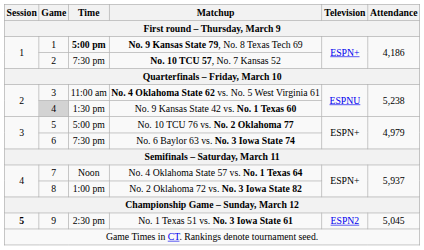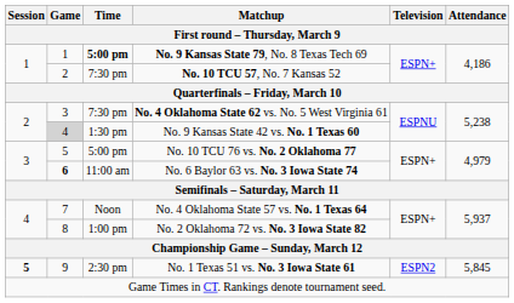No. 4 Oklahoma State 62 vs. No. 5 West Virginia 61 | Time: 11:00 am -> 7:30 pm
No. 6 Baylor 63 vs. No. 3 Iowa State 74 | Game: normal -> bold
No. 6 Baylor 63 vs. No. 3 Iowa State 74 | Time: 7:30 pm -> 11:00 am
No. 1 Texas 51 vs. No. 3 Iowa State 61 | Attendance: 5,045 -> 5,845
